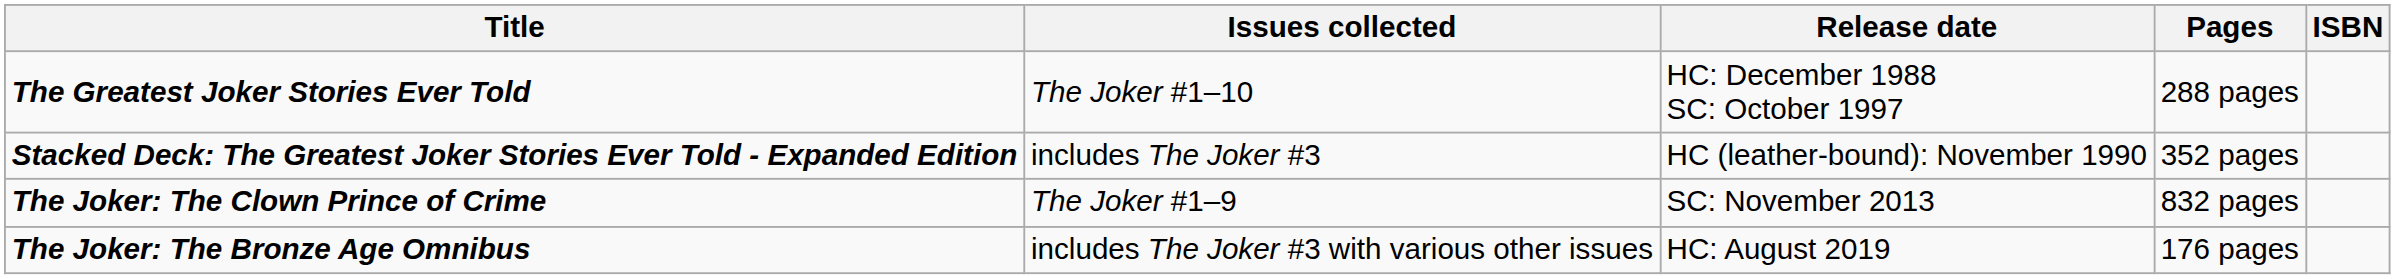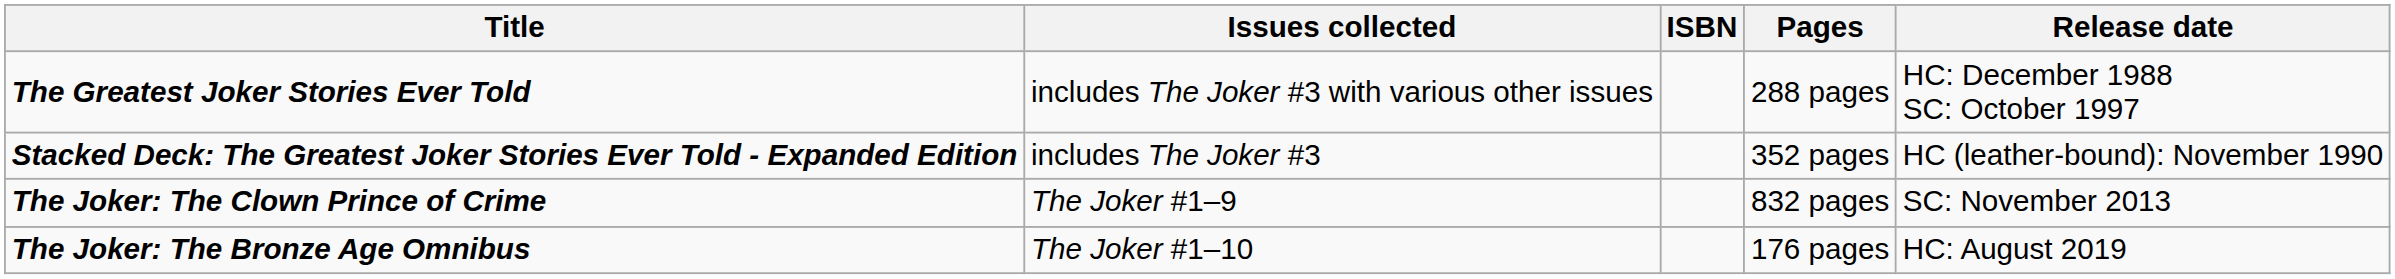columns swapped: Release date <-> ISBN
The Greatest Joker Stories Ever Told | Issues collected: The Joker #1–10 -> includes The Joker #3 with various other issues
The Joker: The Bronze Age Omnibus | Issues collected: includes The Joker #3 with various other issues -> The Joker #1–10
